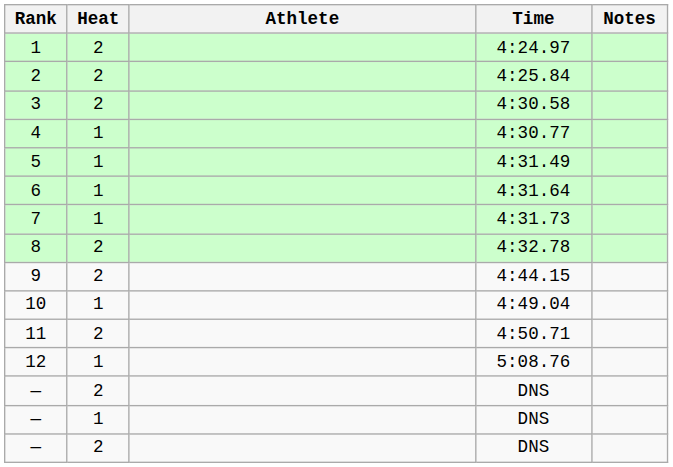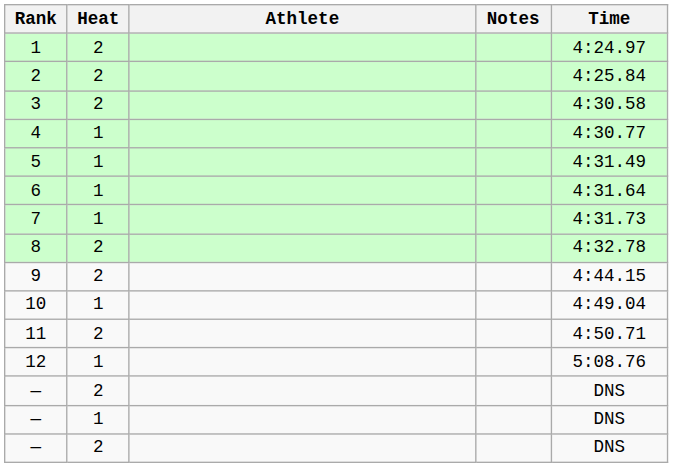columns swapped: Time <-> Notes
